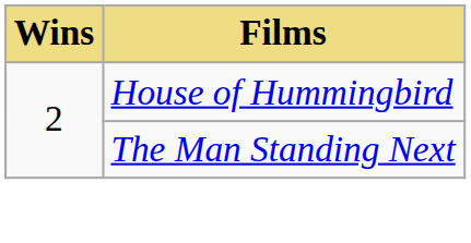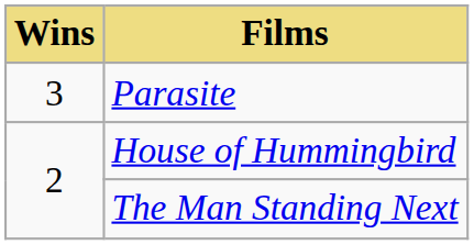+ row: 3 | Parasite
